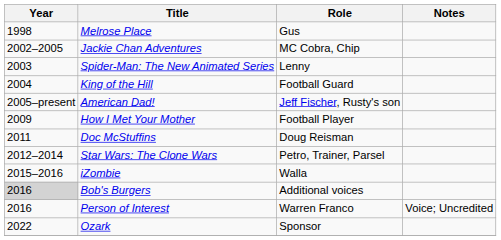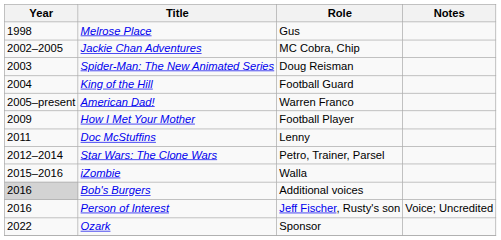Spider-Man: The New Animated Series | Role: Lenny -> Doug Reisman
American Dad! | Role: Jeff Fischer, Rusty's son -> Warren Franco
Doc McStuffins | Role: Doug Reisman -> Lenny
Person of Interest | Role: Warren Franco -> Jeff Fischer, Rusty's son
